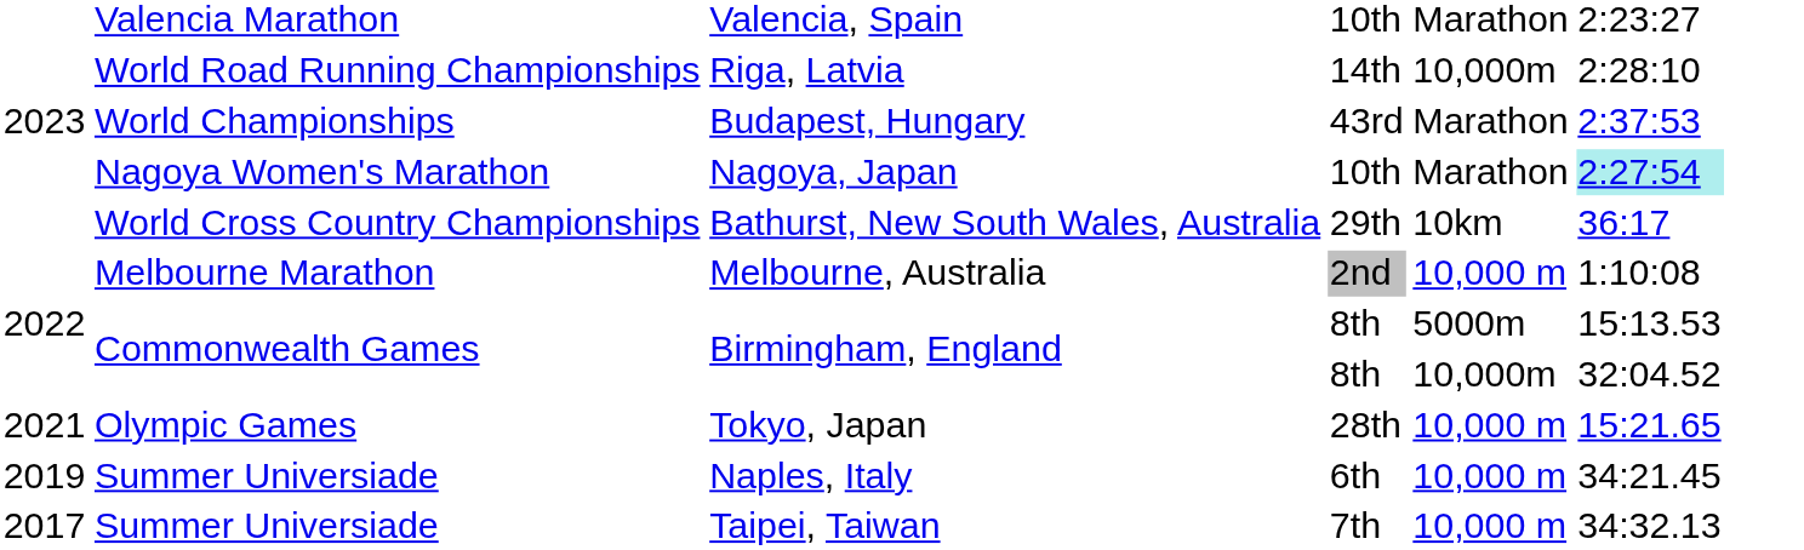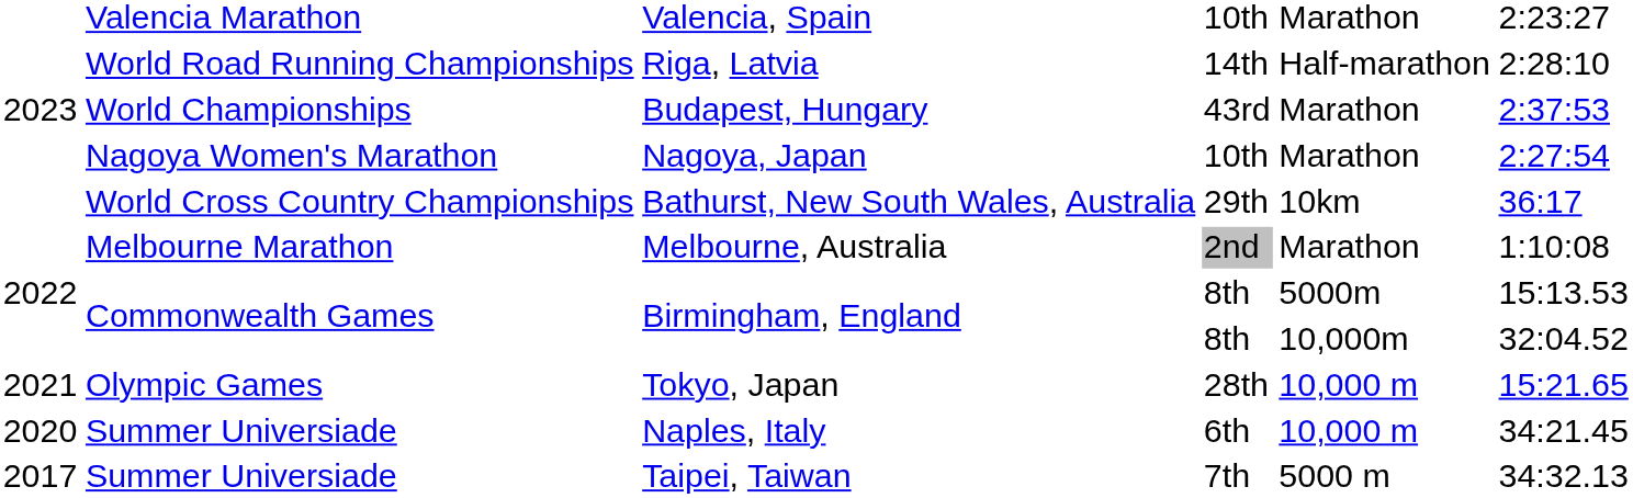Riga, Latvia | column 5: 10,000m -> Half-marathon
Nagoya, Japan | column 6: paleturquoise background -> no background
Melbourne, Australia | column 5: 10,000 m -> Marathon
Naples, Italy | column 1: 2019 -> 2020
Taipei, Taiwan | column 5: 10,000 m -> 5000 m
